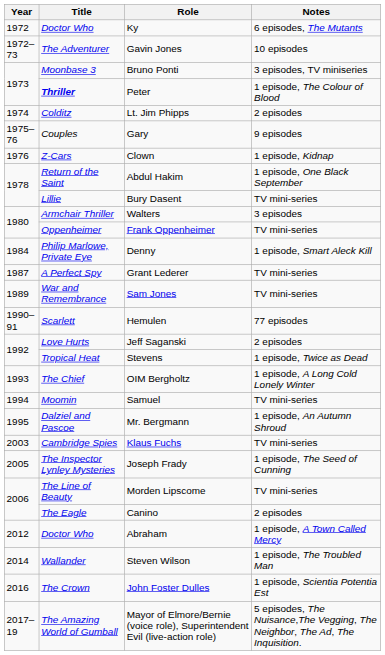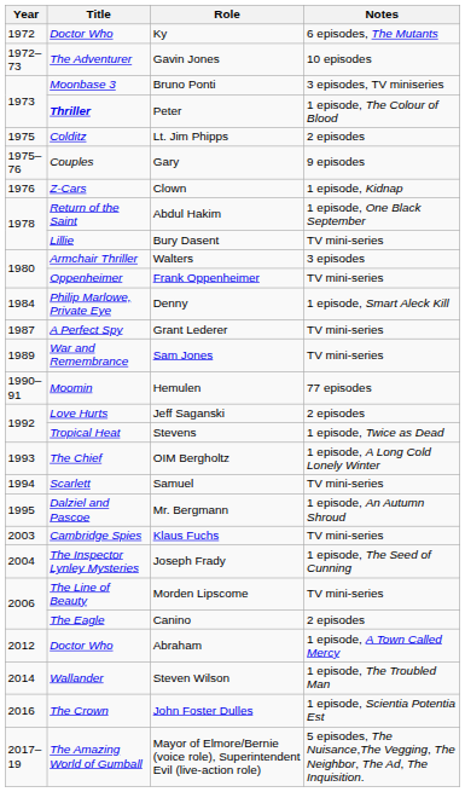Lt. Jim Phipps | Year: 1974 -> 1975
Hemulen | Title: Scarlett -> Moomin
Samuel | Title: Moomin -> Scarlett
Joseph Frady | Year: 2005 -> 2004
